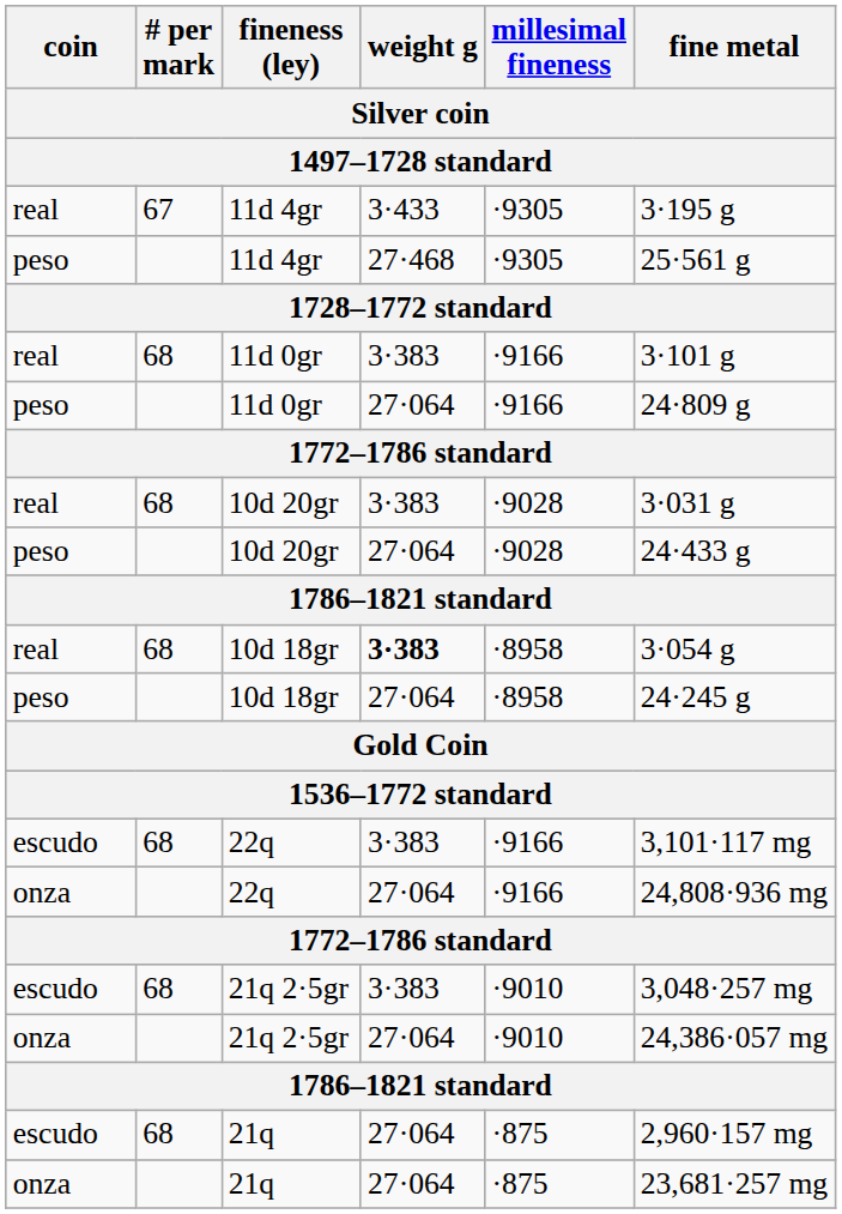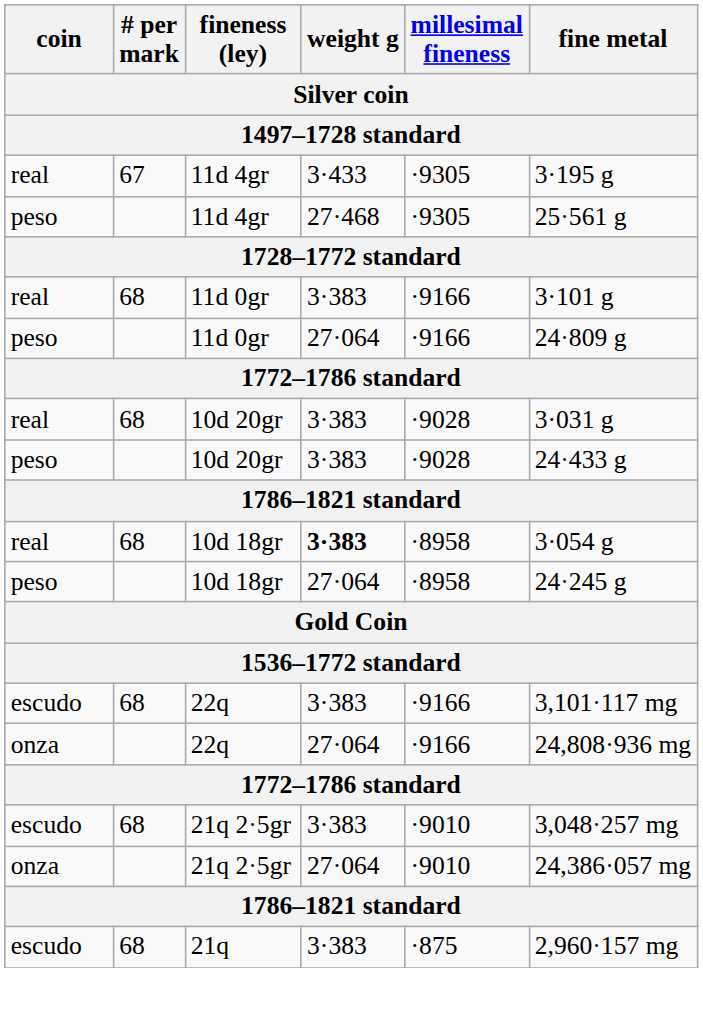peso / 10d 20gr | weight g: 27·064 -> 3·383
escudo / 21q | weight g: 27·064 -> 3·383
- row: onza | 21q | 27·064 | ·875 | 23,681·257 mg
